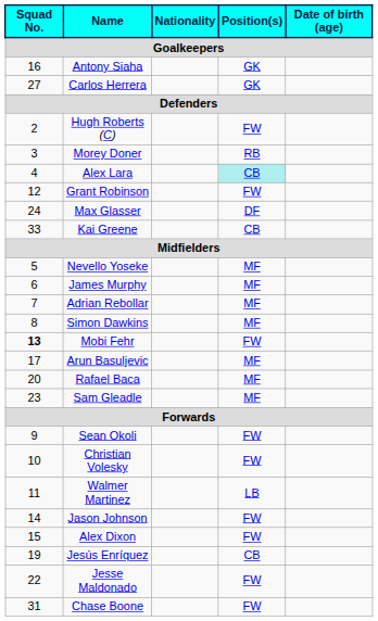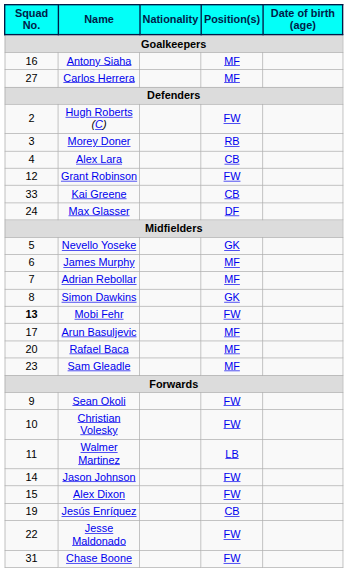Antony Siaha | Position(s): GK -> MF
Carlos Herrera | Position(s): GK -> MF
Alex Lara | Position(s): paleturquoise background -> no background
rows swapped: Max Glasser <-> Kai Greene
Nevello Yoseke | Position(s): MF -> GK
Simon Dawkins | Position(s): MF -> GK
